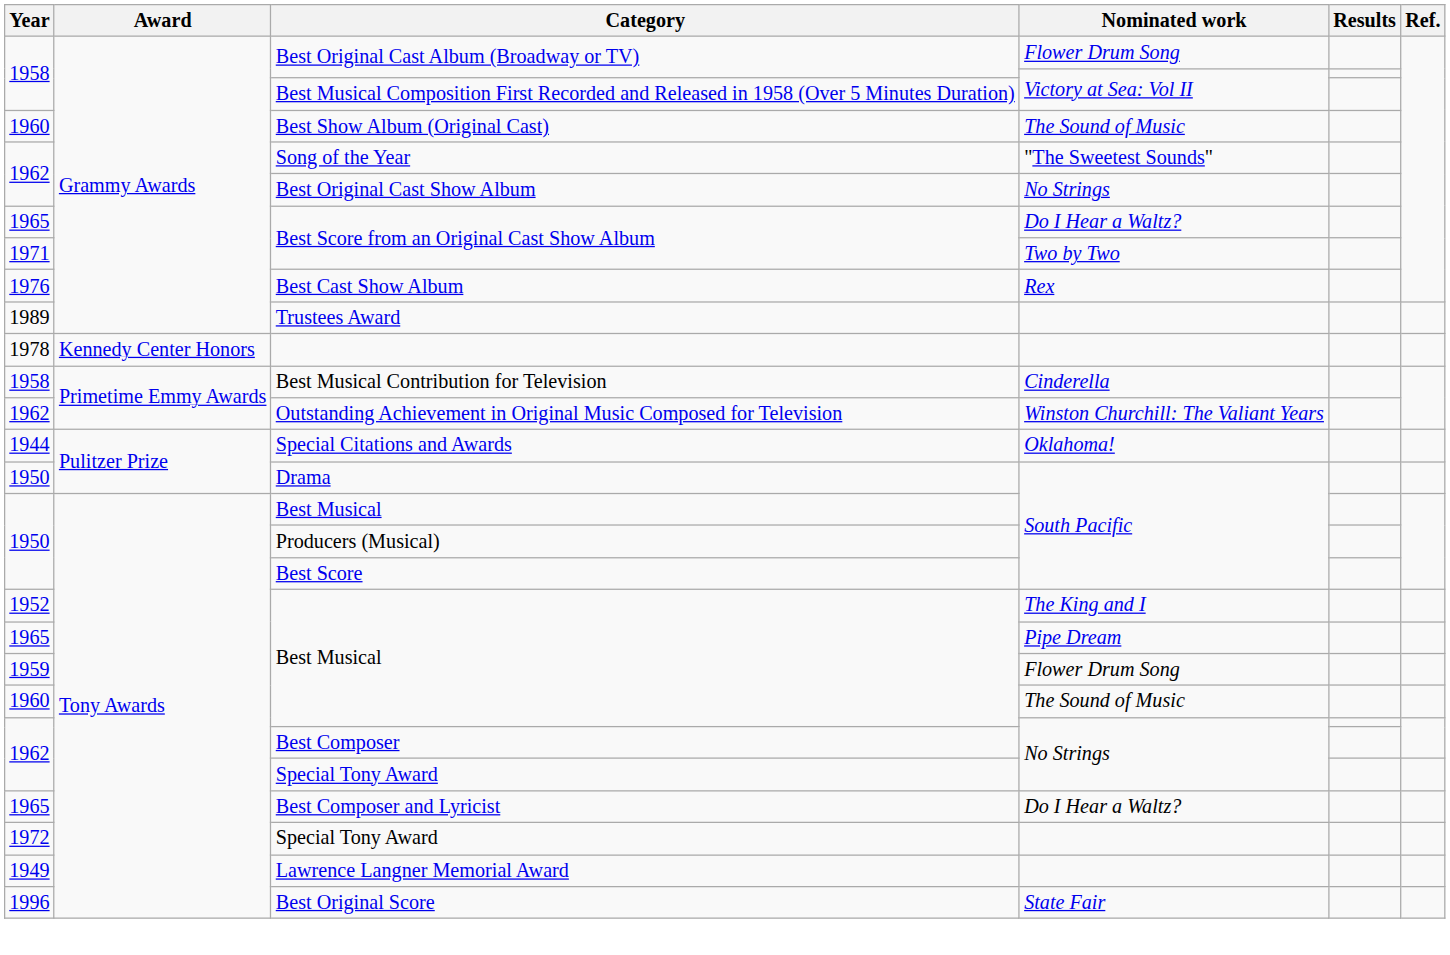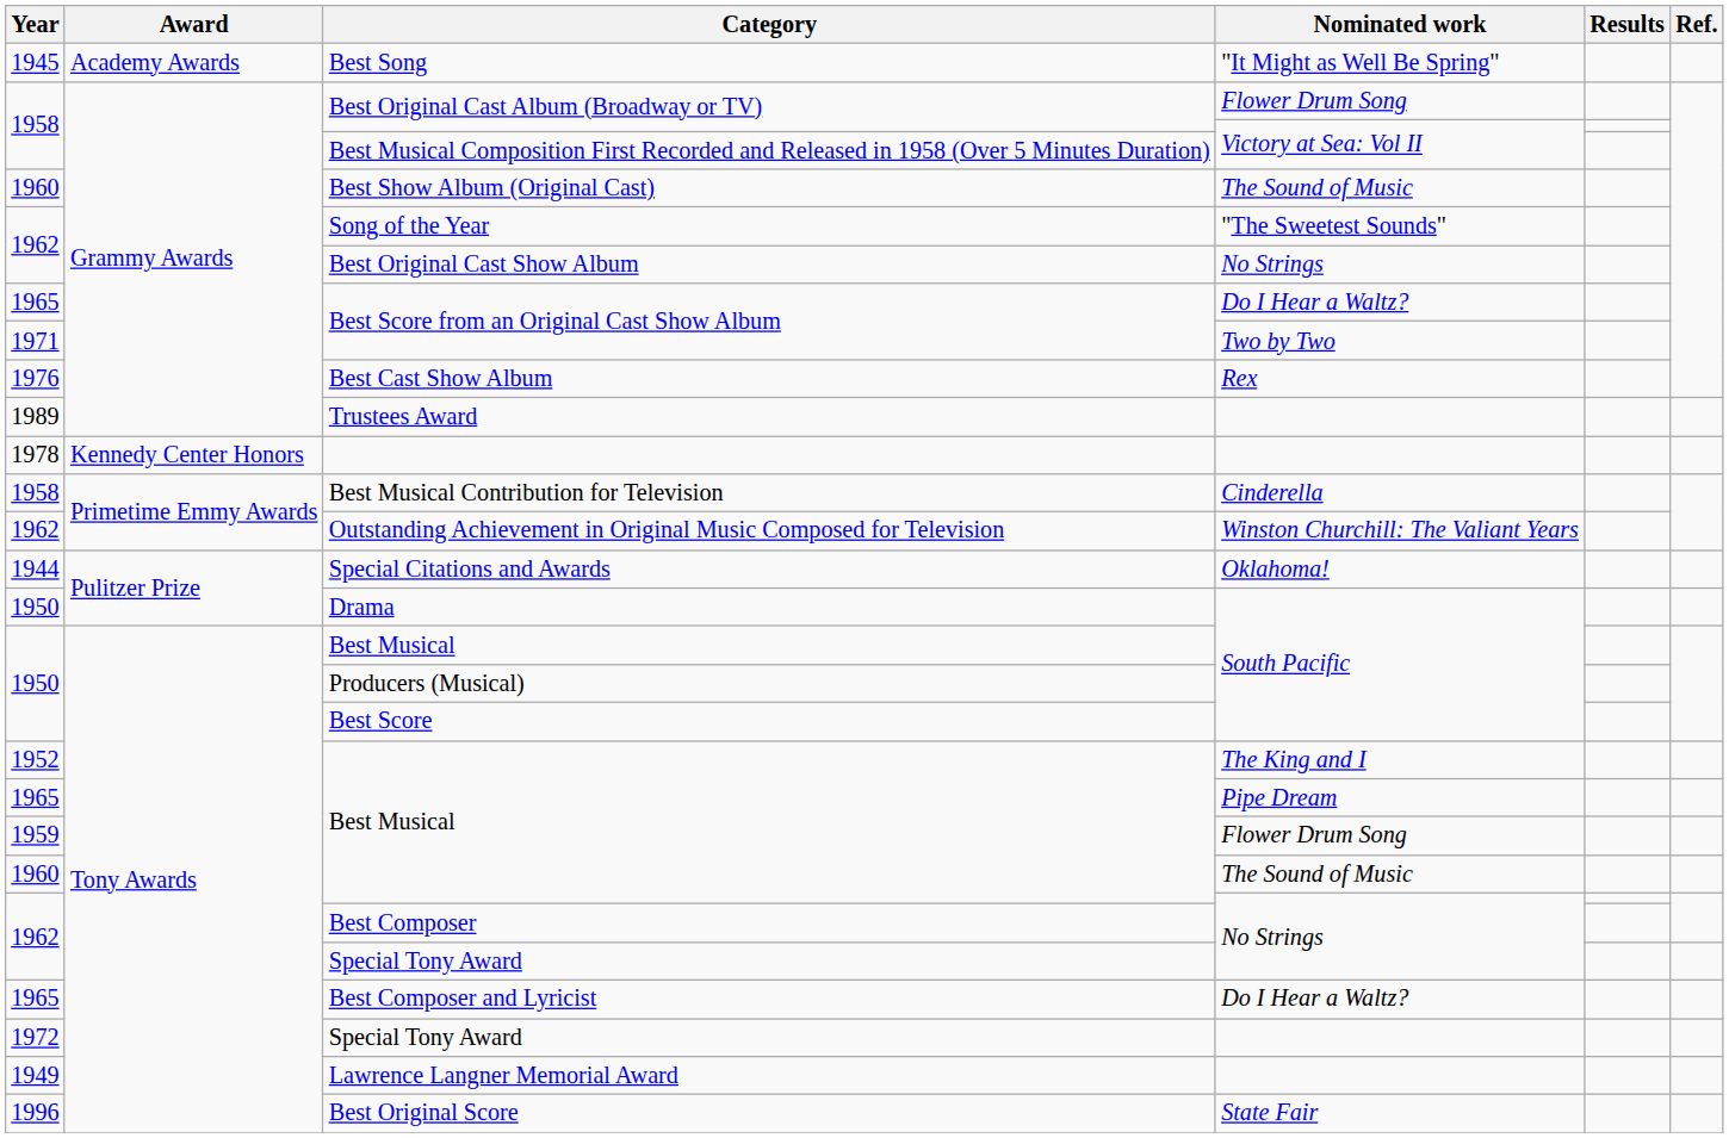+ row: 1945 | Academy Awards | Best Song | "It Might as Well Be Spring"
